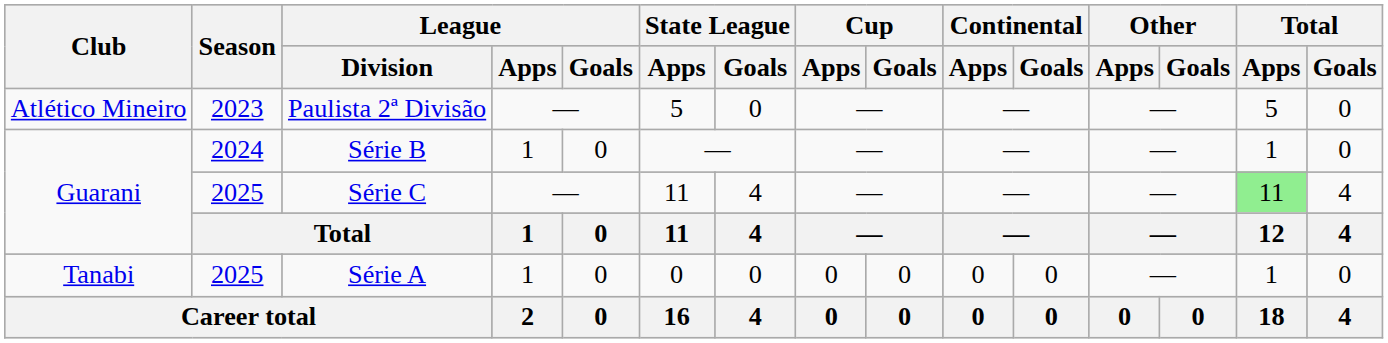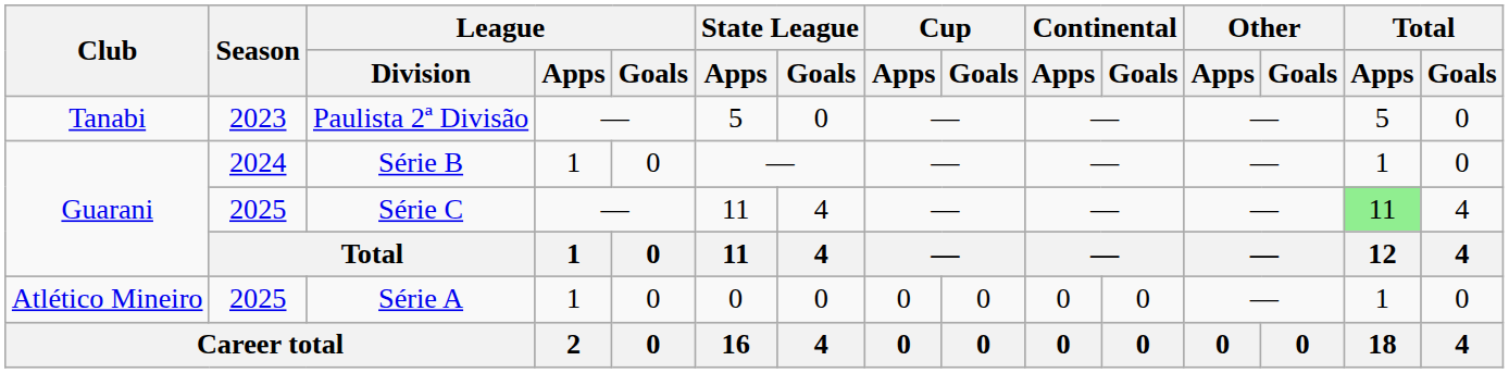Paulista 2ª Divisão | Club: Atlético Mineiro -> Tanabi
Série A | Club: Tanabi -> Atlético Mineiro
